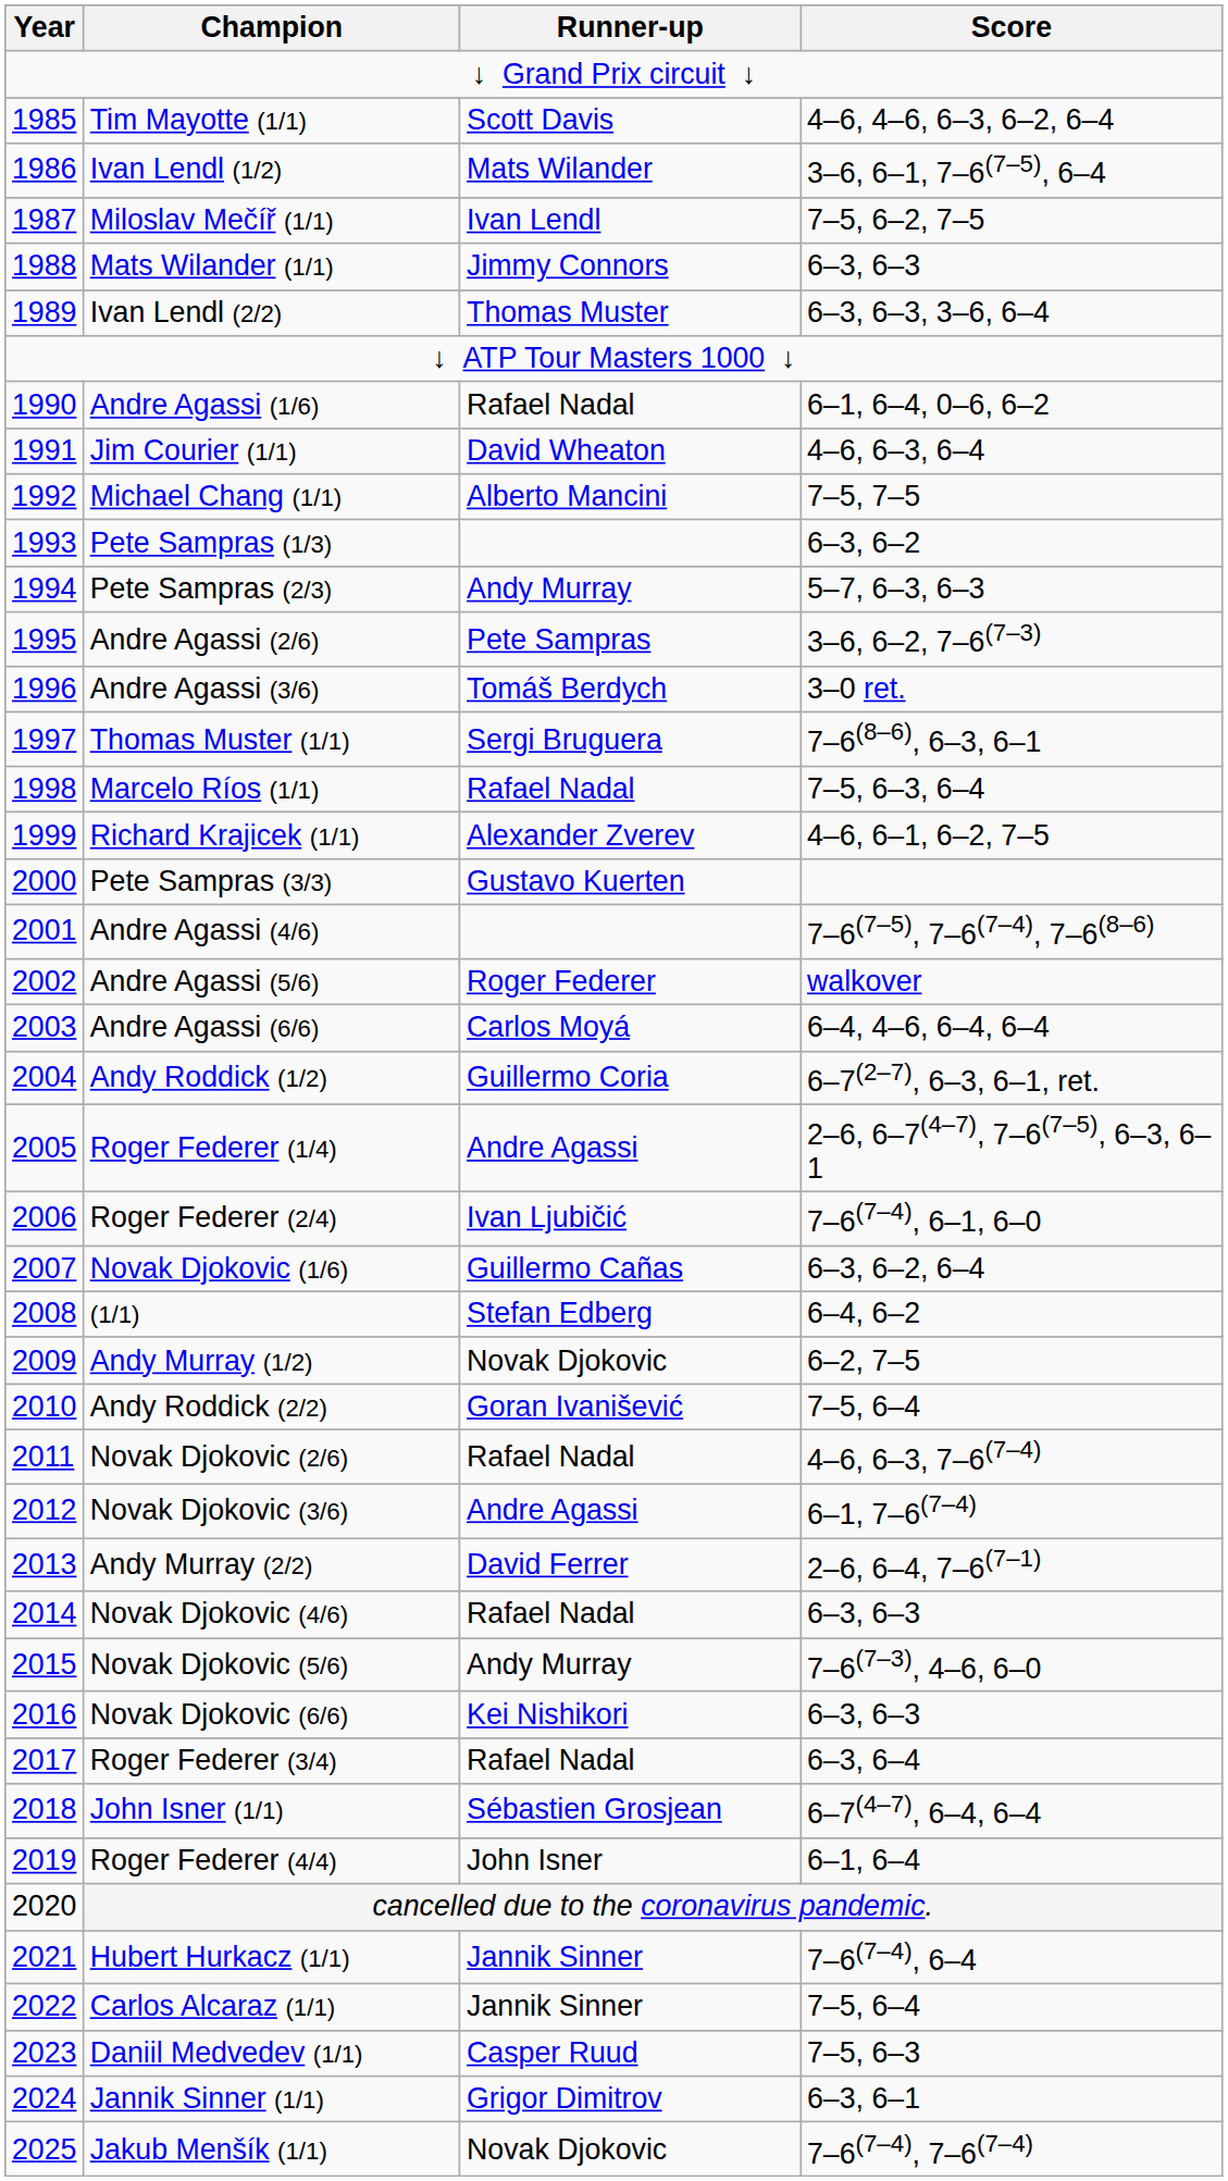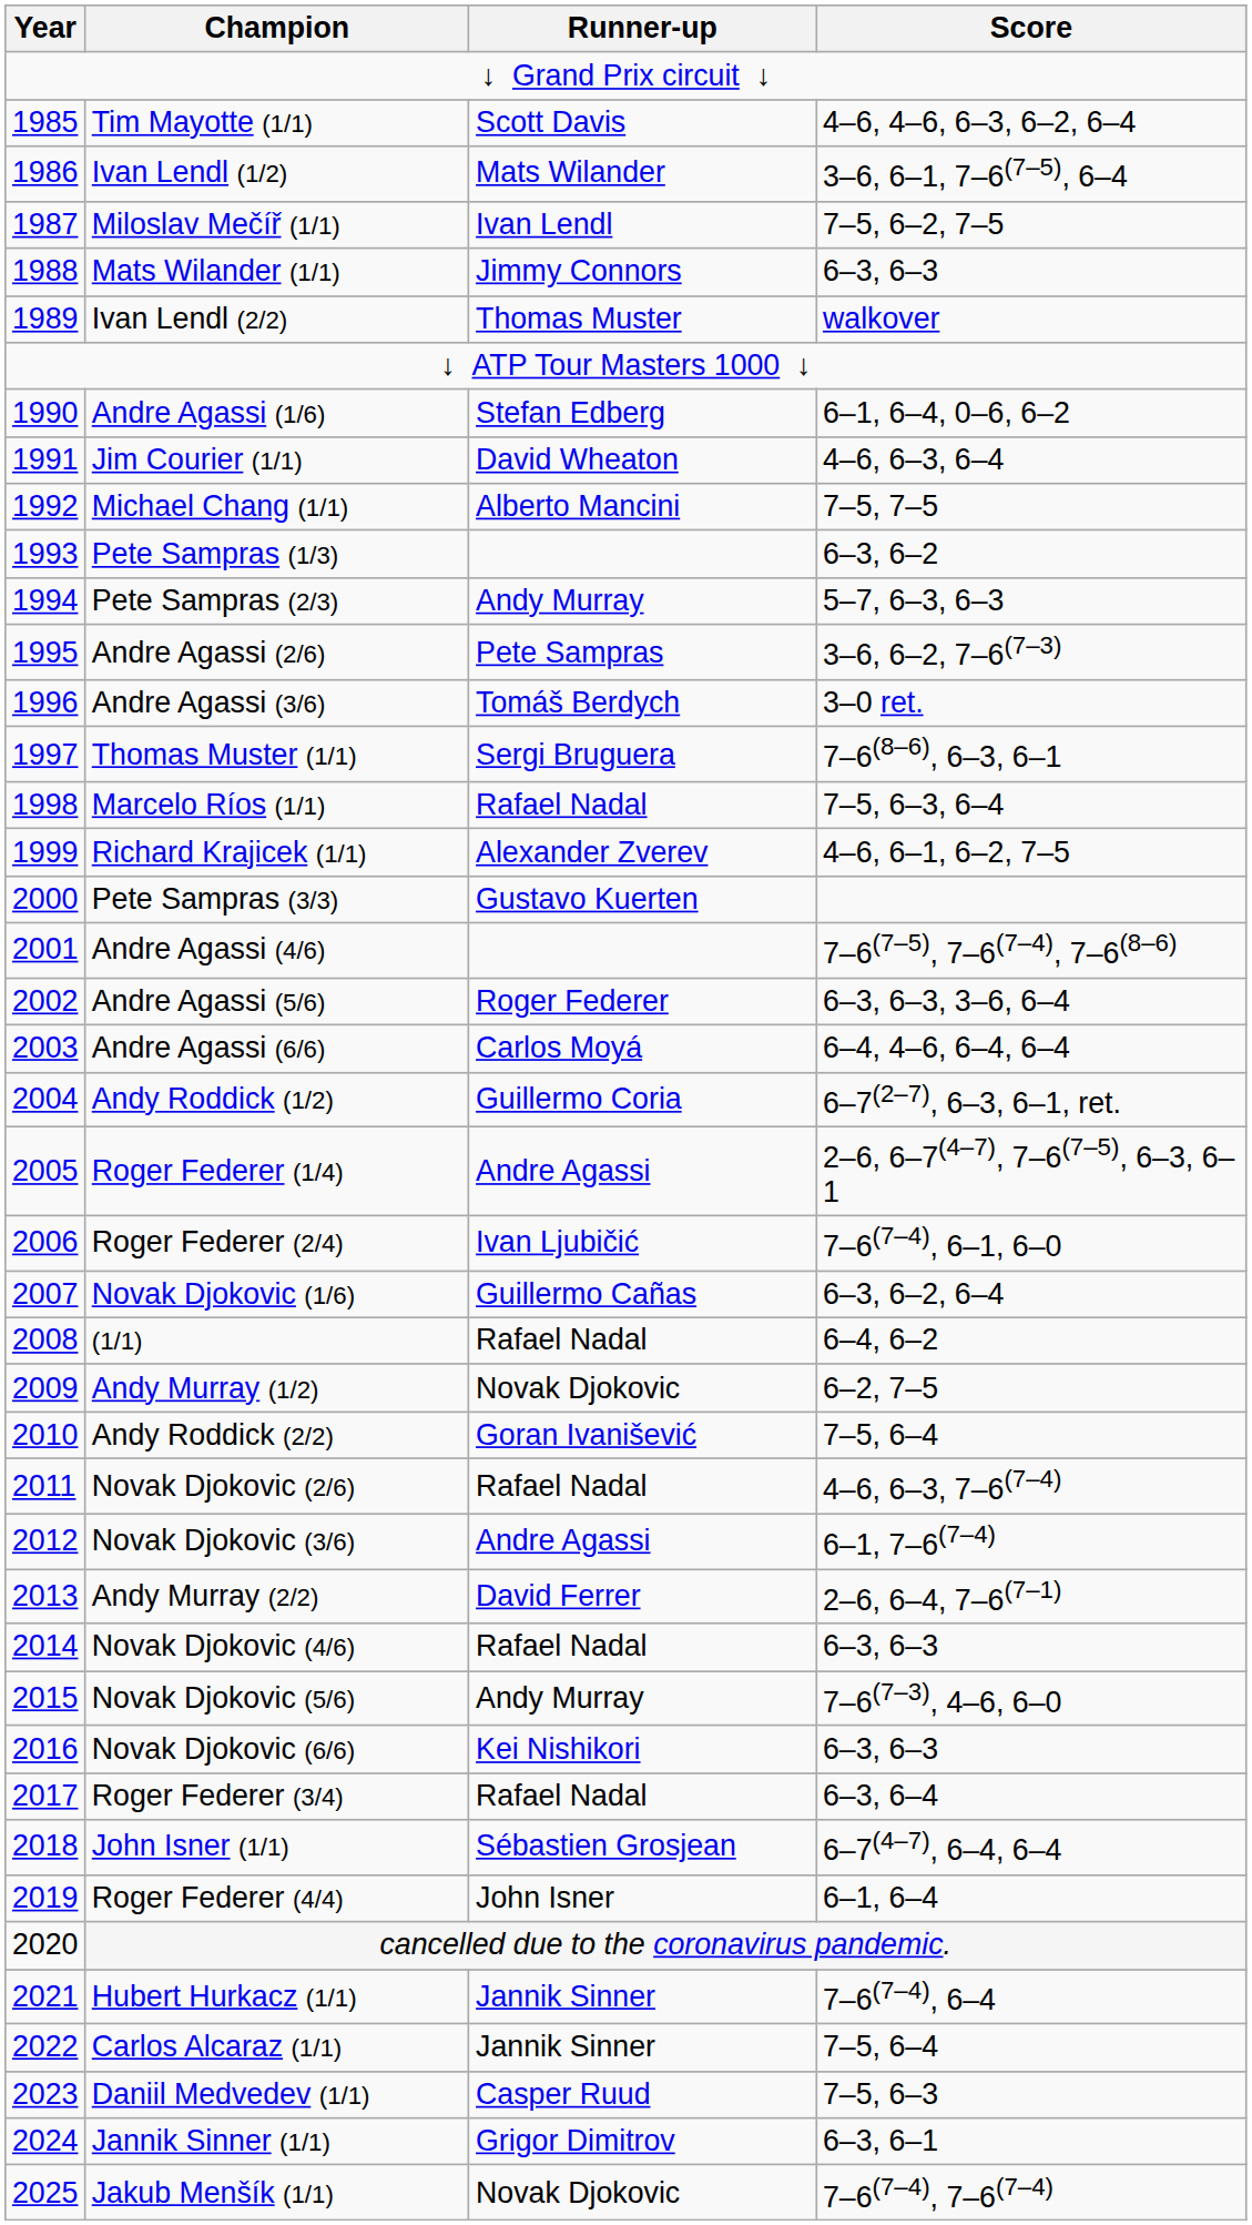Ivan Lendl (2/2) | Score: 6–3, 6–3, 3–6, 6–4 -> walkover
Andre Agassi (1/6) | Runner-up: Rafael Nadal -> Stefan Edberg
Andre Agassi (5/6) | Score: walkover -> 6–3, 6–3, 3–6, 6–4
(1/1) | Runner-up: Stefan Edberg -> Rafael Nadal
